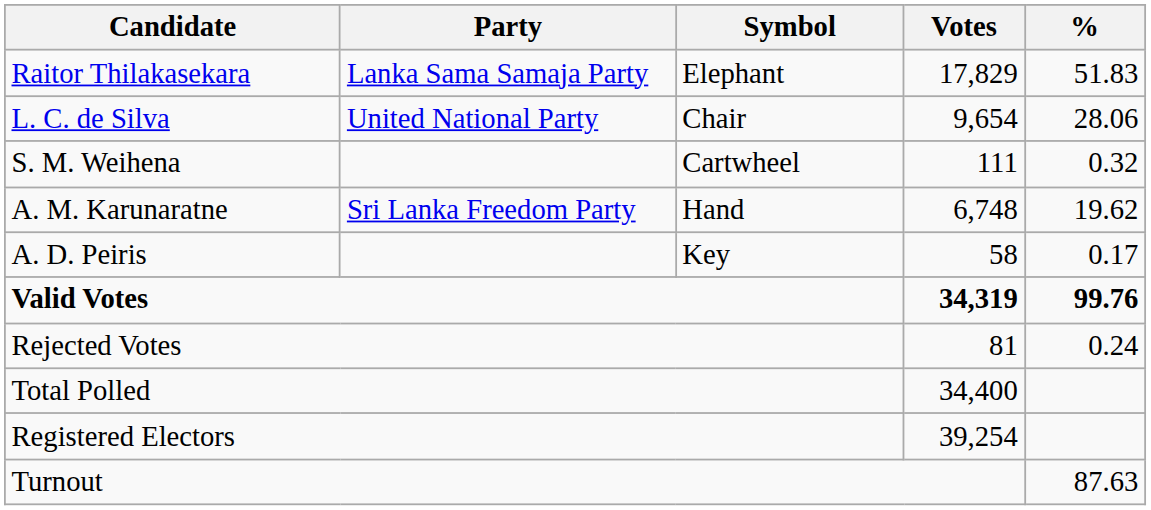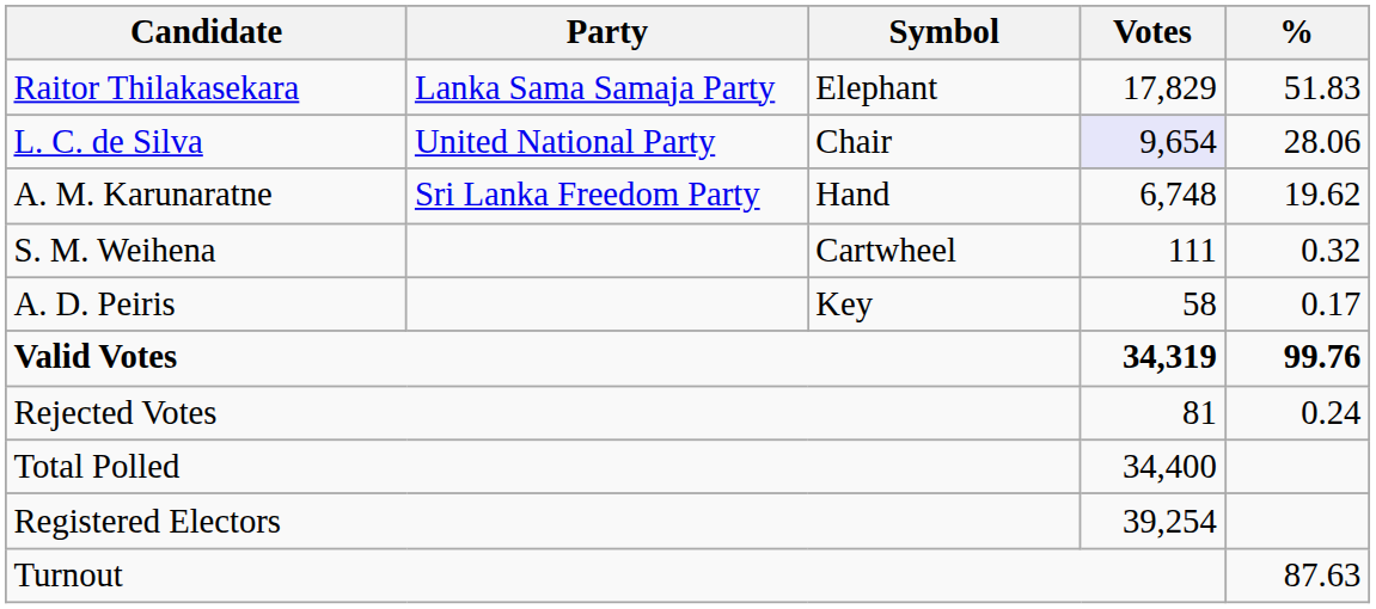L. C. de Silva | Votes: no background -> lavender background
rows swapped: A. M. Karunaratne <-> S. M. Weihena
